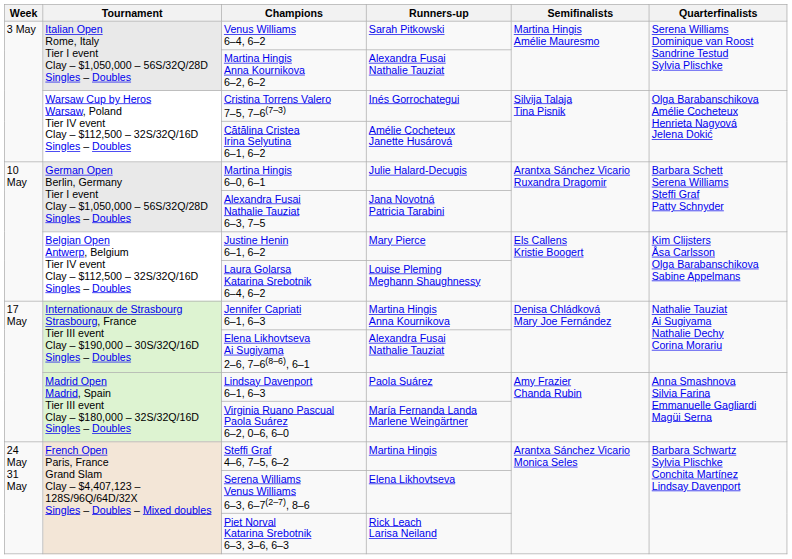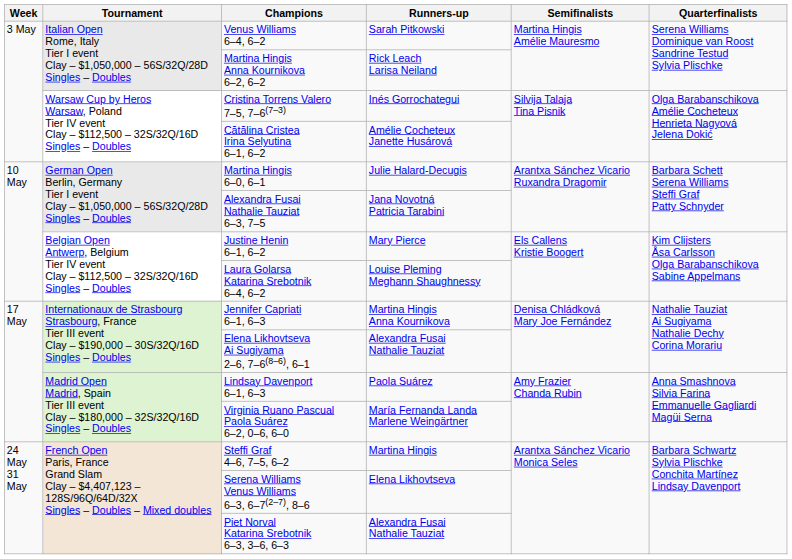Martina Hingis Anna Kournikova 6–2, 6–2 | Runners-up: Alexandra Fusai Nathalie Tauziat -> Rick Leach Larisa Neiland
Piet Norval Katarina Srebotnik 6–3, 3–6, 6–3 | Runners-up: Rick Leach Larisa Neiland -> Alexandra Fusai Nathalie Tauziat
